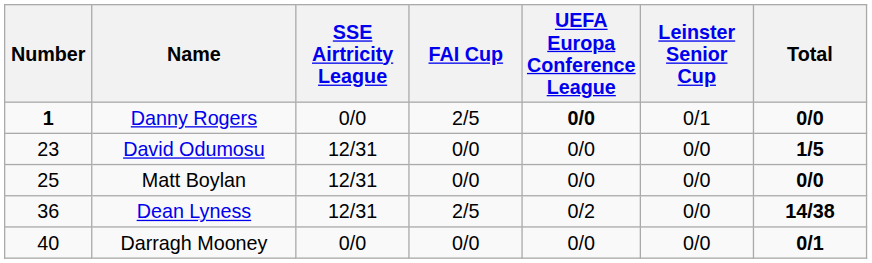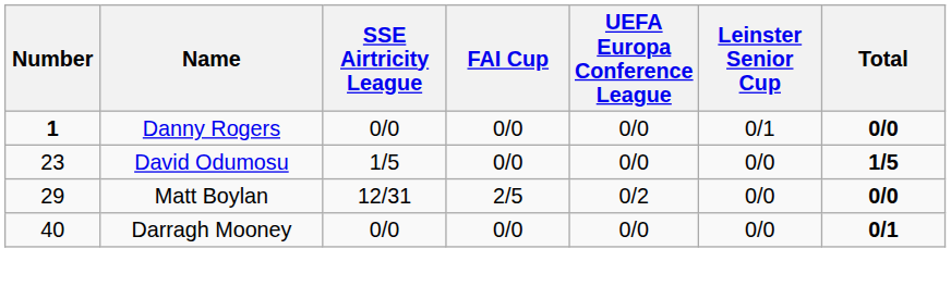Danny Rogers | FAI Cup: 2/5 -> 0/0
Danny Rogers | UEFA Europa Conference League: bold -> normal
David Odumosu | SSE Airtricity League: 12/31 -> 1/5
Matt Boylan | Number: 25 -> 29
Matt Boylan | FAI Cup: 0/0 -> 2/5
Matt Boylan | UEFA Europa Conference League: 0/0 -> 0/2
- row: 36 | Dean Lyness | 12/31 | 2/5 | 0/2 | 0/0 | 14/38
